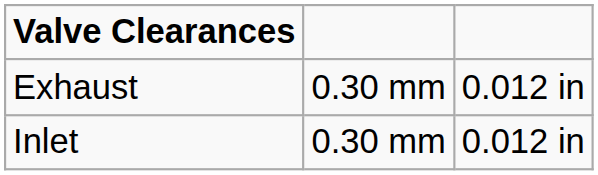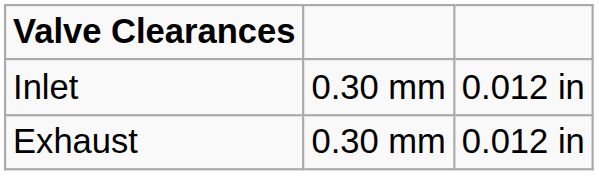rows swapped: Inlet <-> Exhaust
